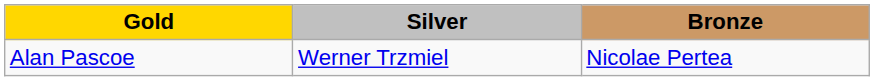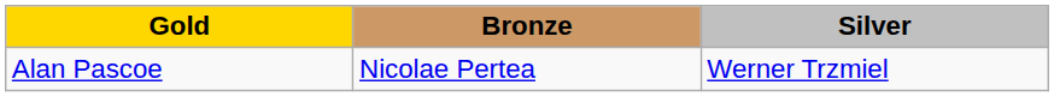columns swapped: Silver <-> Bronze
